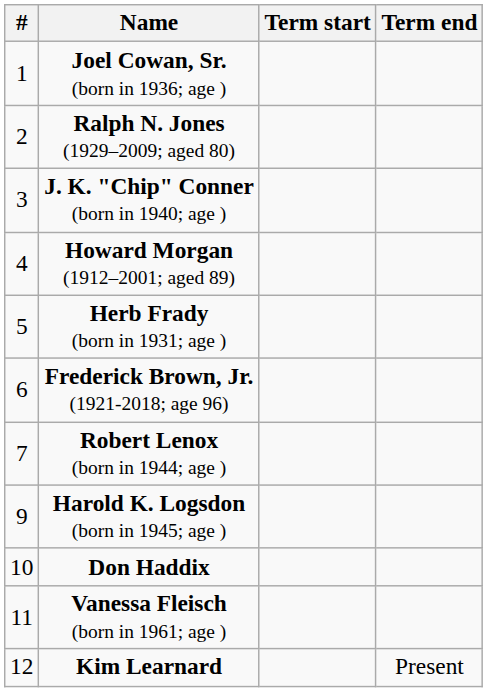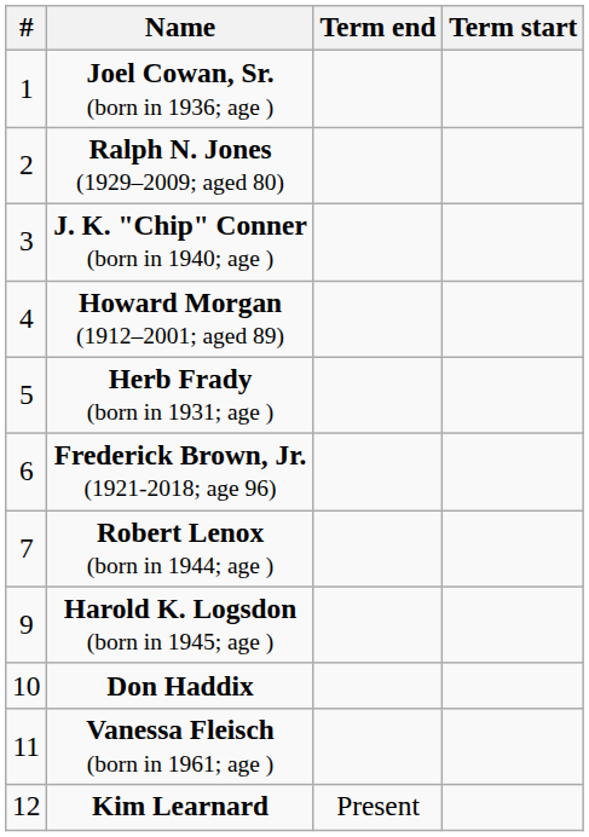columns swapped: Term start <-> Term end
